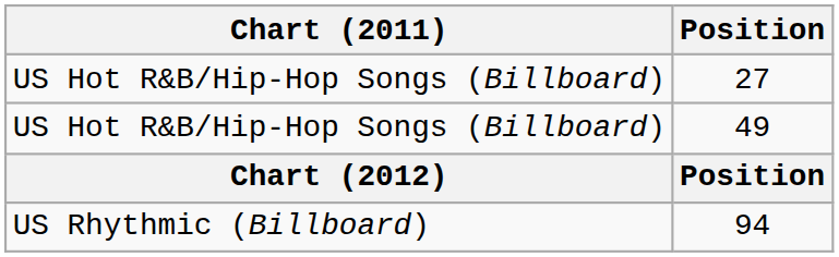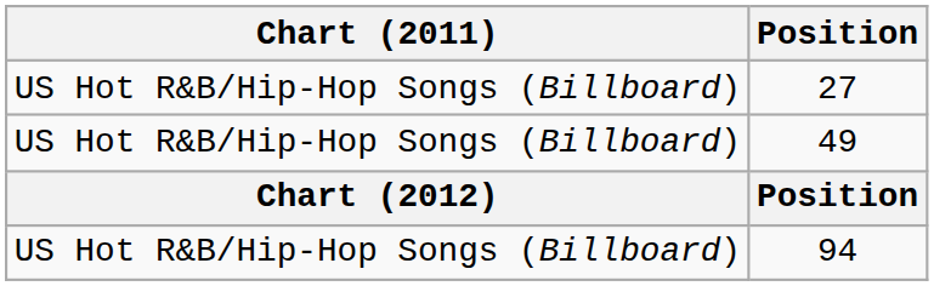94 | Chart (2011): US Rhythmic (Billboard) -> US Hot R&B/Hip-Hop Songs (Billboard)
